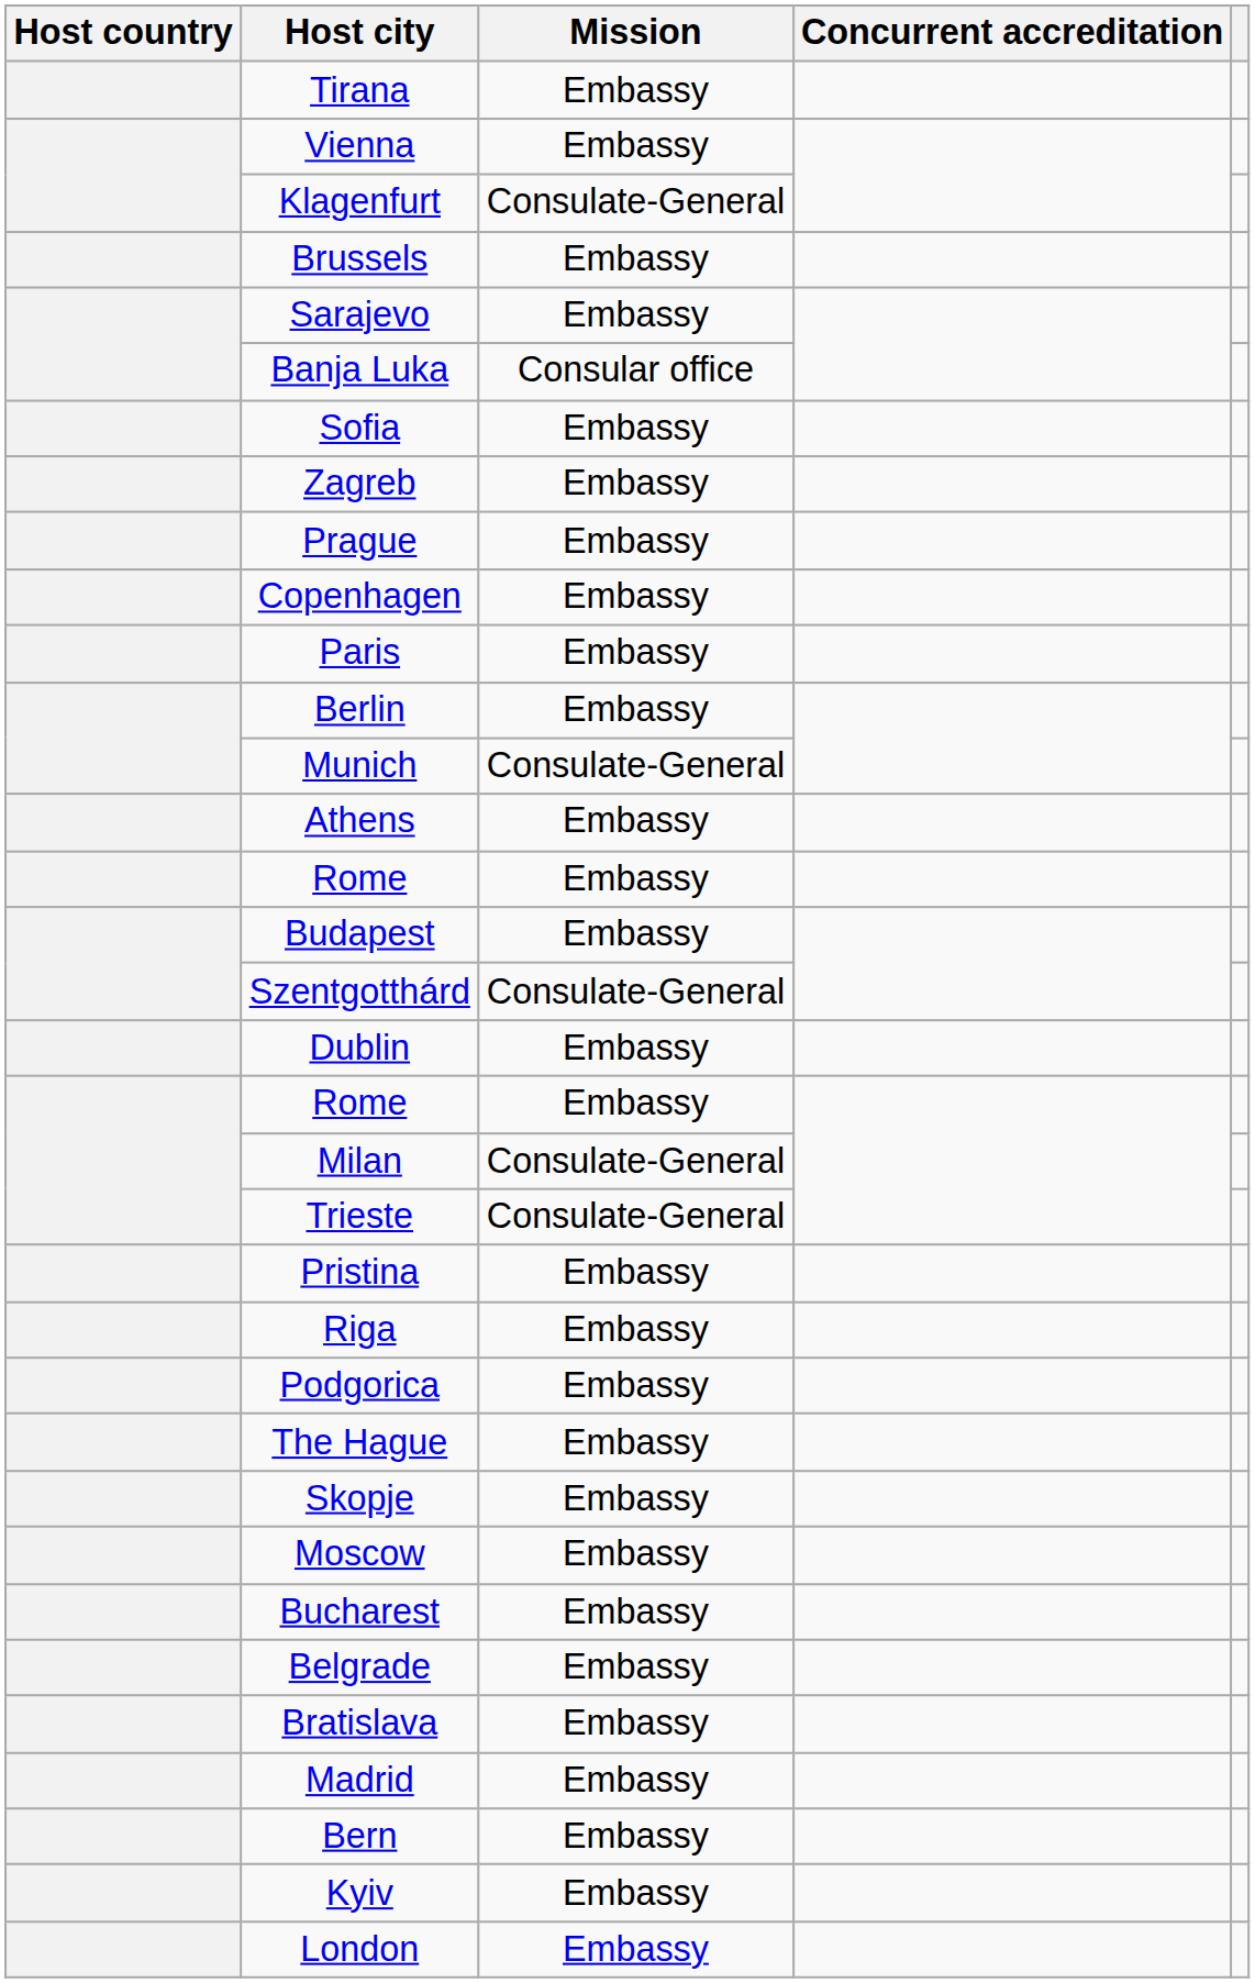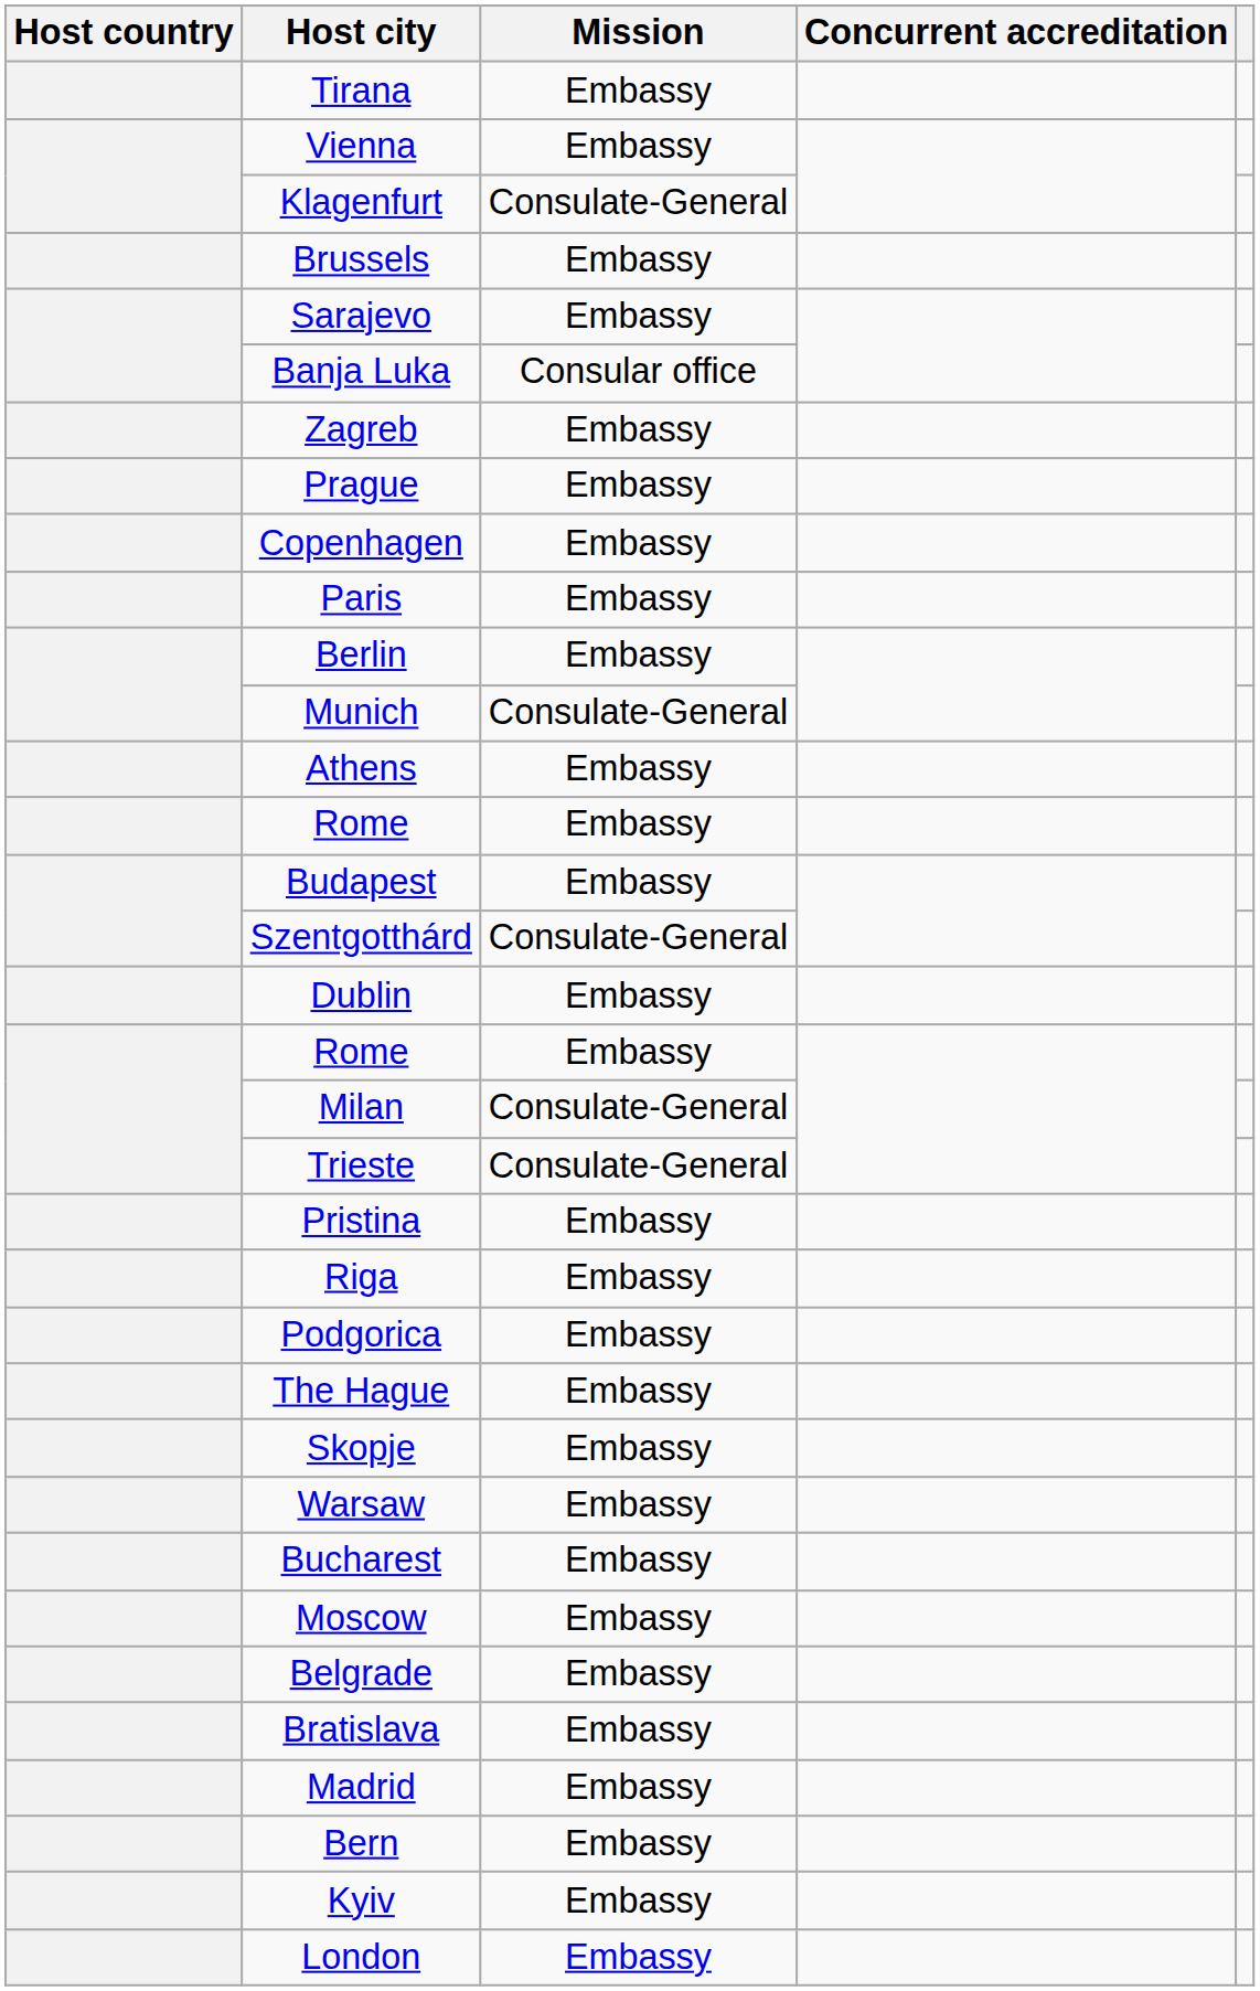- row: Sofia | Embassy
+ row: Warsaw | Embassy
rows swapped: Bucharest <-> Moscow
